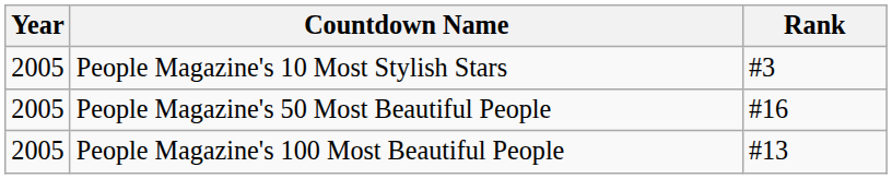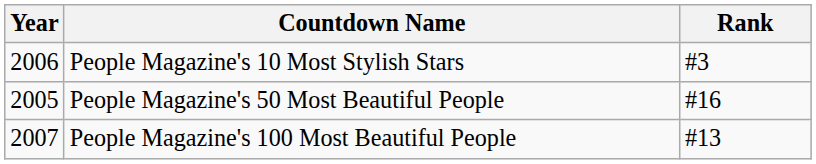People Magazine's 10 Most Stylish Stars | Year: 2005 -> 2006
People Magazine's 100 Most Beautiful People | Year: 2005 -> 2007
